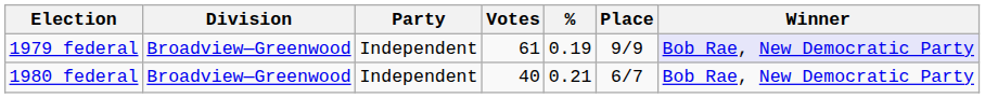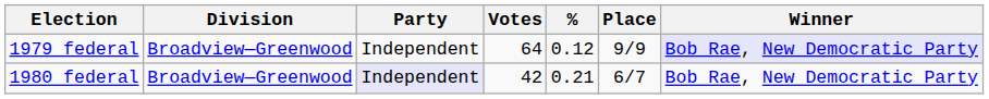1979 federal | Votes: 61 -> 64
1979 federal | %: 0.19 -> 0.12
1980 federal | Party: no background -> lavender background
1980 federal | Votes: 40 -> 42
